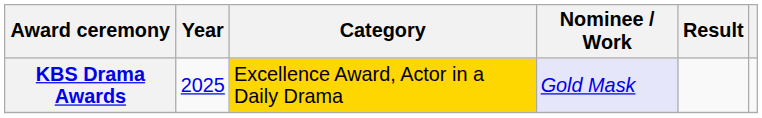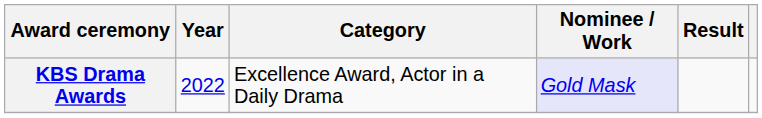KBS Drama Awards | Year: 2025 -> 2022
KBS Drama Awards | Category: gold background -> no background
